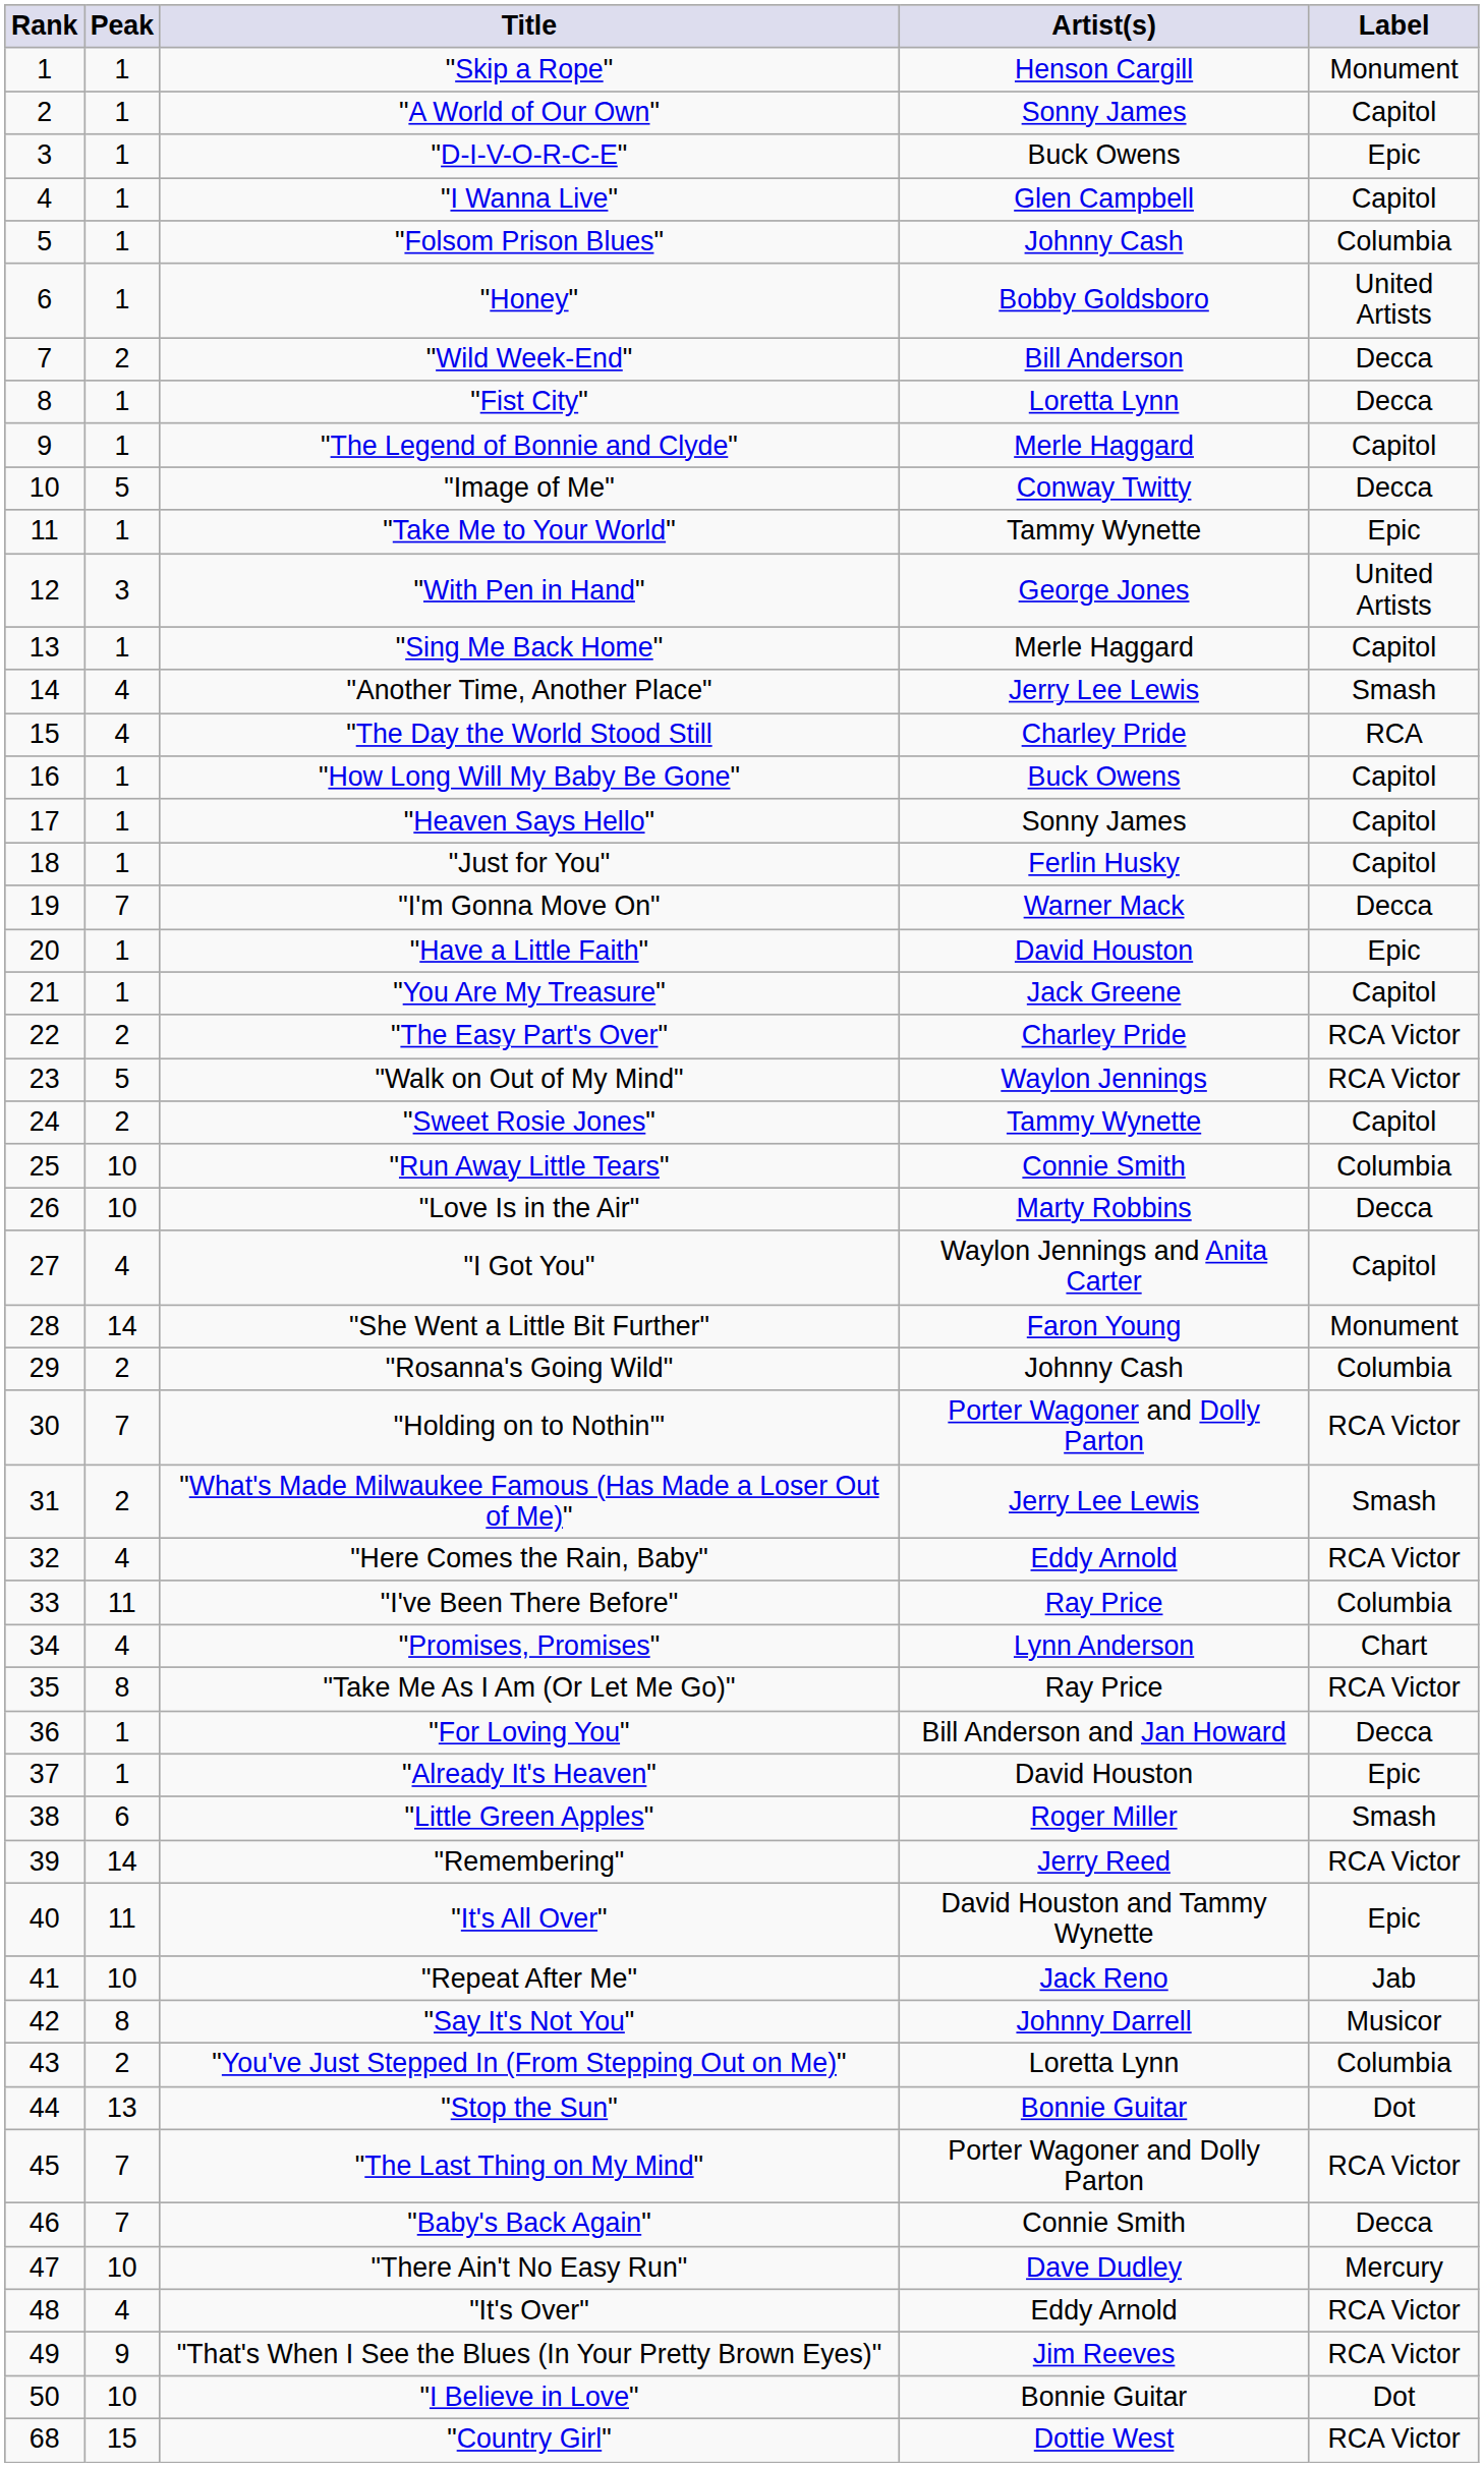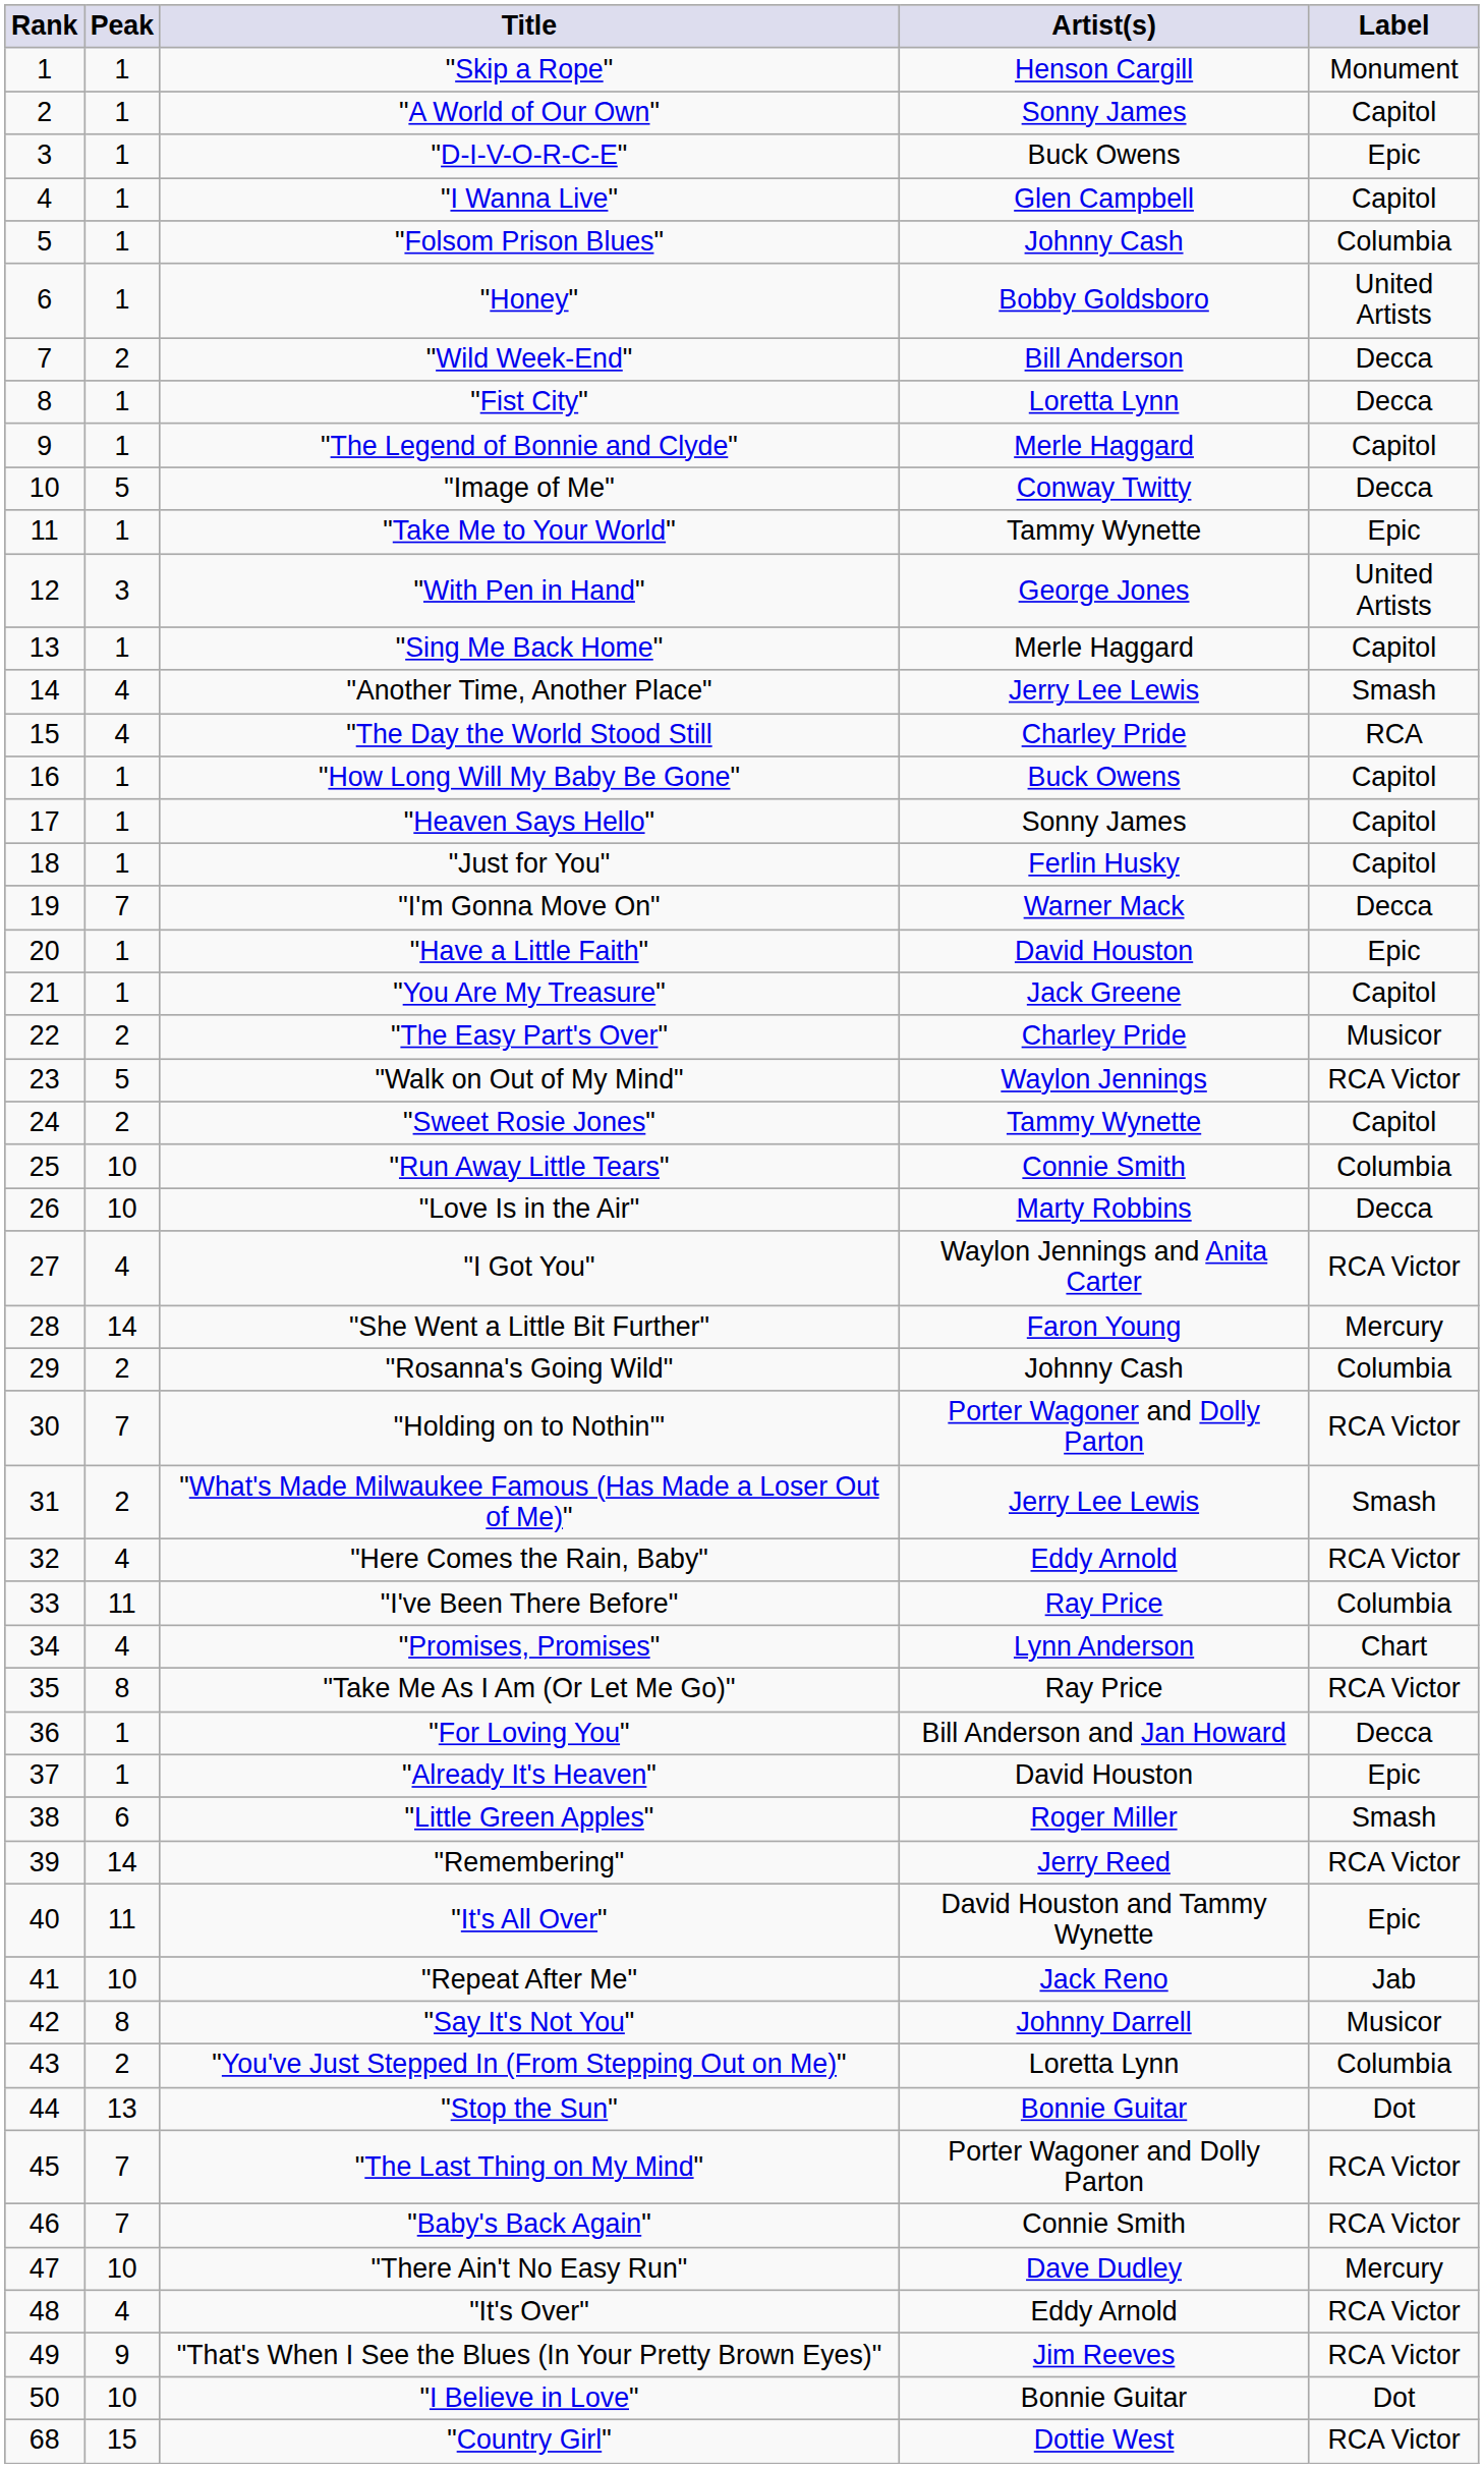"The Easy Part's Over" | Label: RCA Victor -> Musicor
"I Got You" | Label: Capitol -> RCA Victor
"She Went a Little Bit Further" | Label: Monument -> Mercury
"Baby's Back Again" | Label: Decca -> RCA Victor
